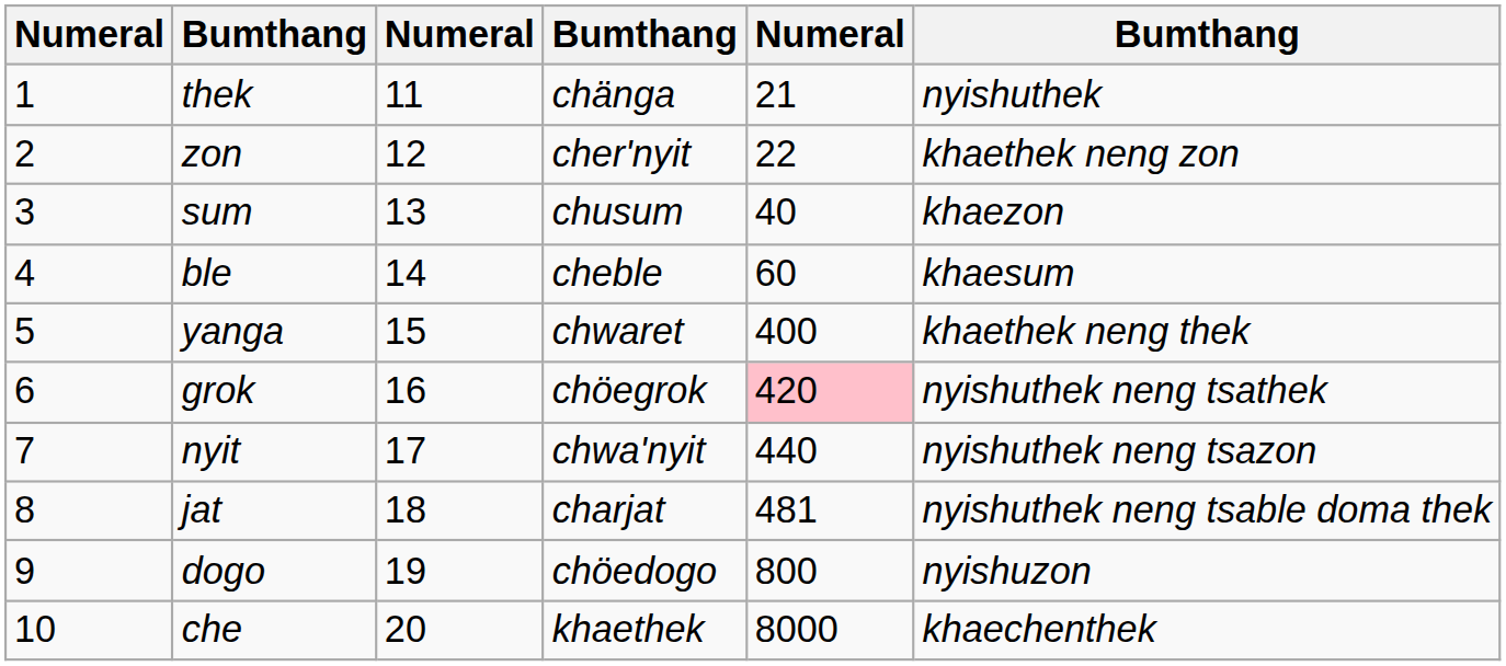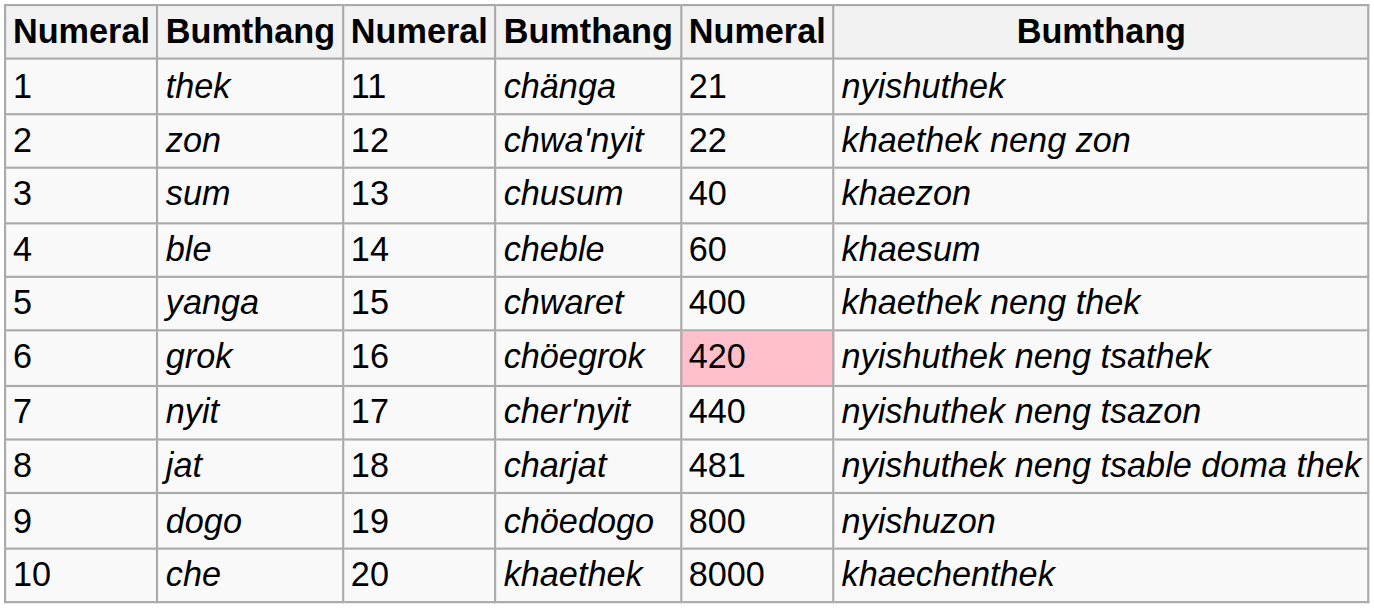zon | column 4: cher'nyit -> chwa'nyit
nyit | column 4: chwa'nyit -> cher'nyit
